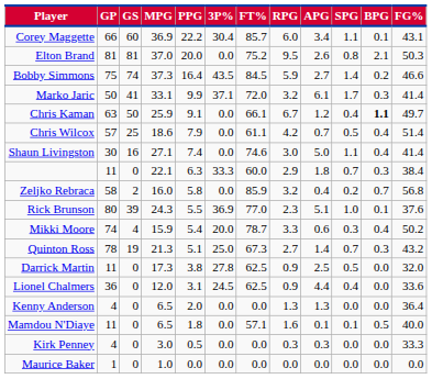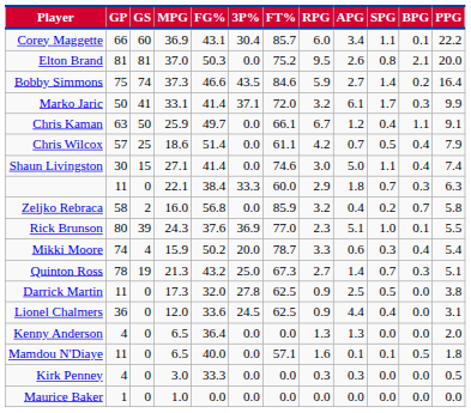columns swapped: FG% <-> PPG
Bobby Simmons | FT%: 84.5 -> 84.6
Chris Kaman | BPG: bold -> normal
Shaun Livingston | GS: 16 -> 15
